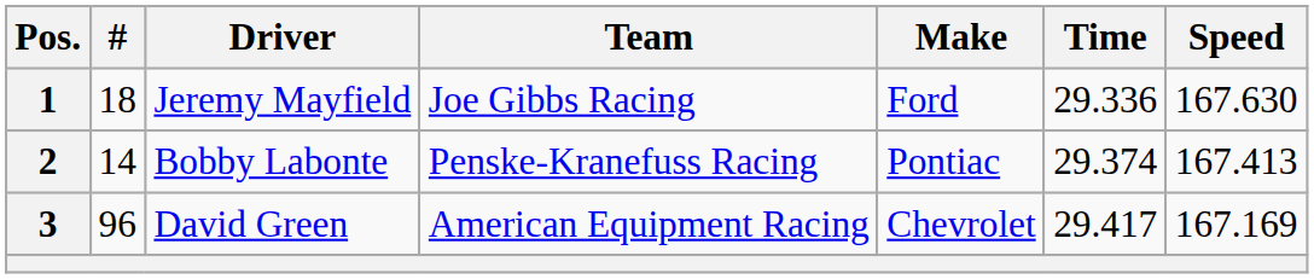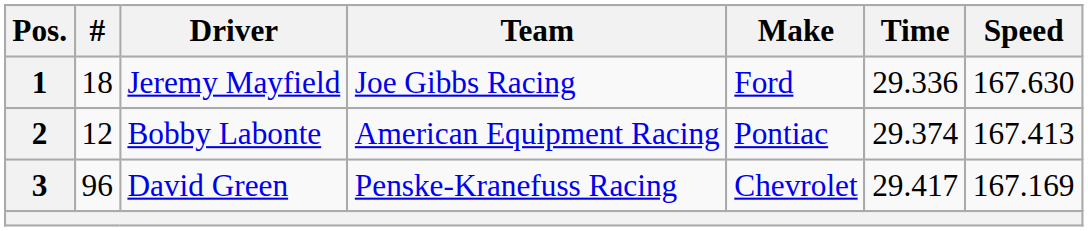2 | #: 14 -> 12
2 | Team: Penske-Kranefuss Racing -> American Equipment Racing
3 | Team: American Equipment Racing -> Penske-Kranefuss Racing
